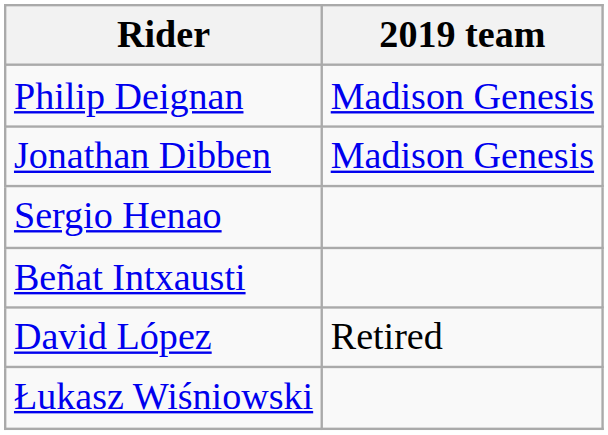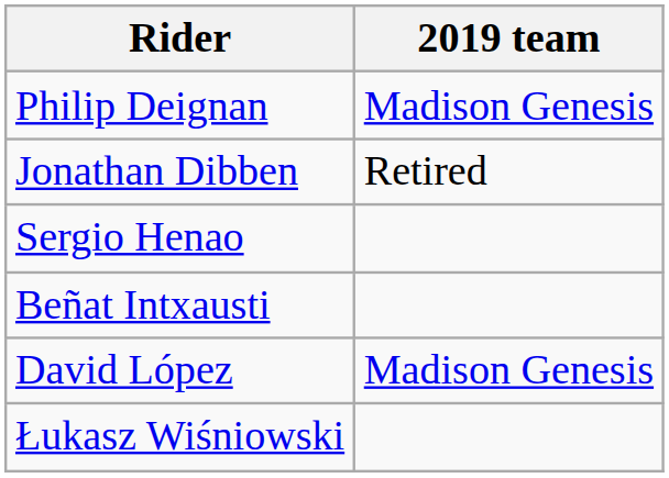Jonathan Dibben | 2019 team: Madison Genesis -> Retired
David López | 2019 team: Retired -> Madison Genesis
